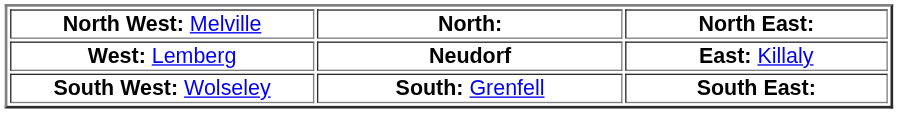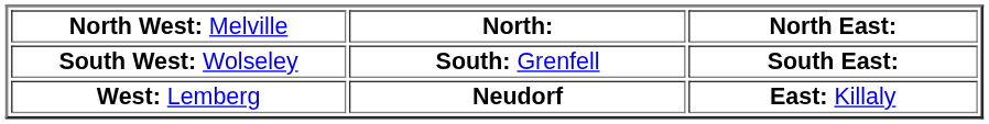rows swapped: West: Lemberg <-> South West: Wolseley
